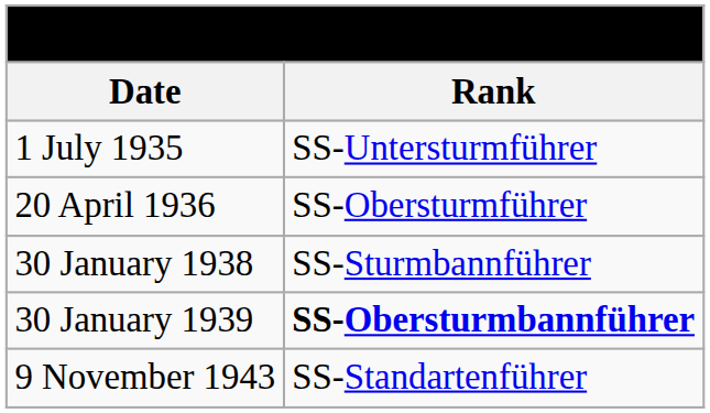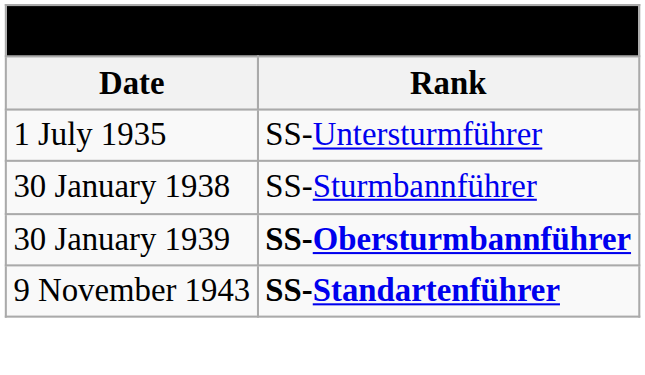- row: 20 April 1936 | SS-Obersturmführer
9 November 1943 | Rank: normal -> bold
